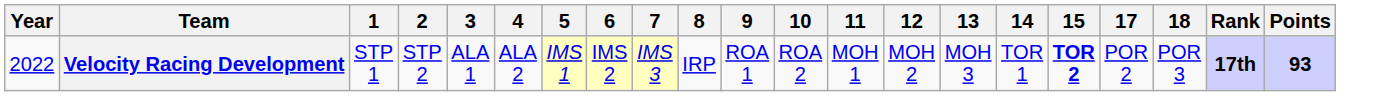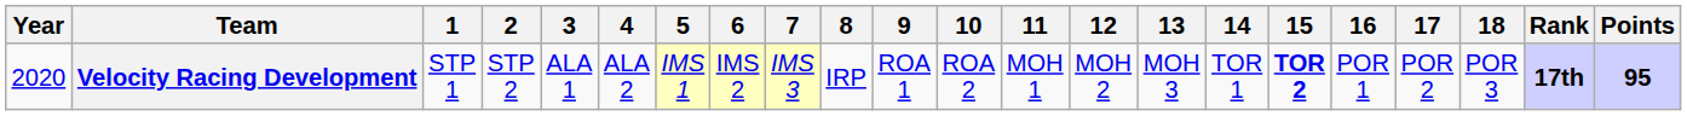+ column: 16 | POR 1
Velocity Racing Development | Year: 2022 -> 2020
Velocity Racing Development | Points: 93 -> 95
